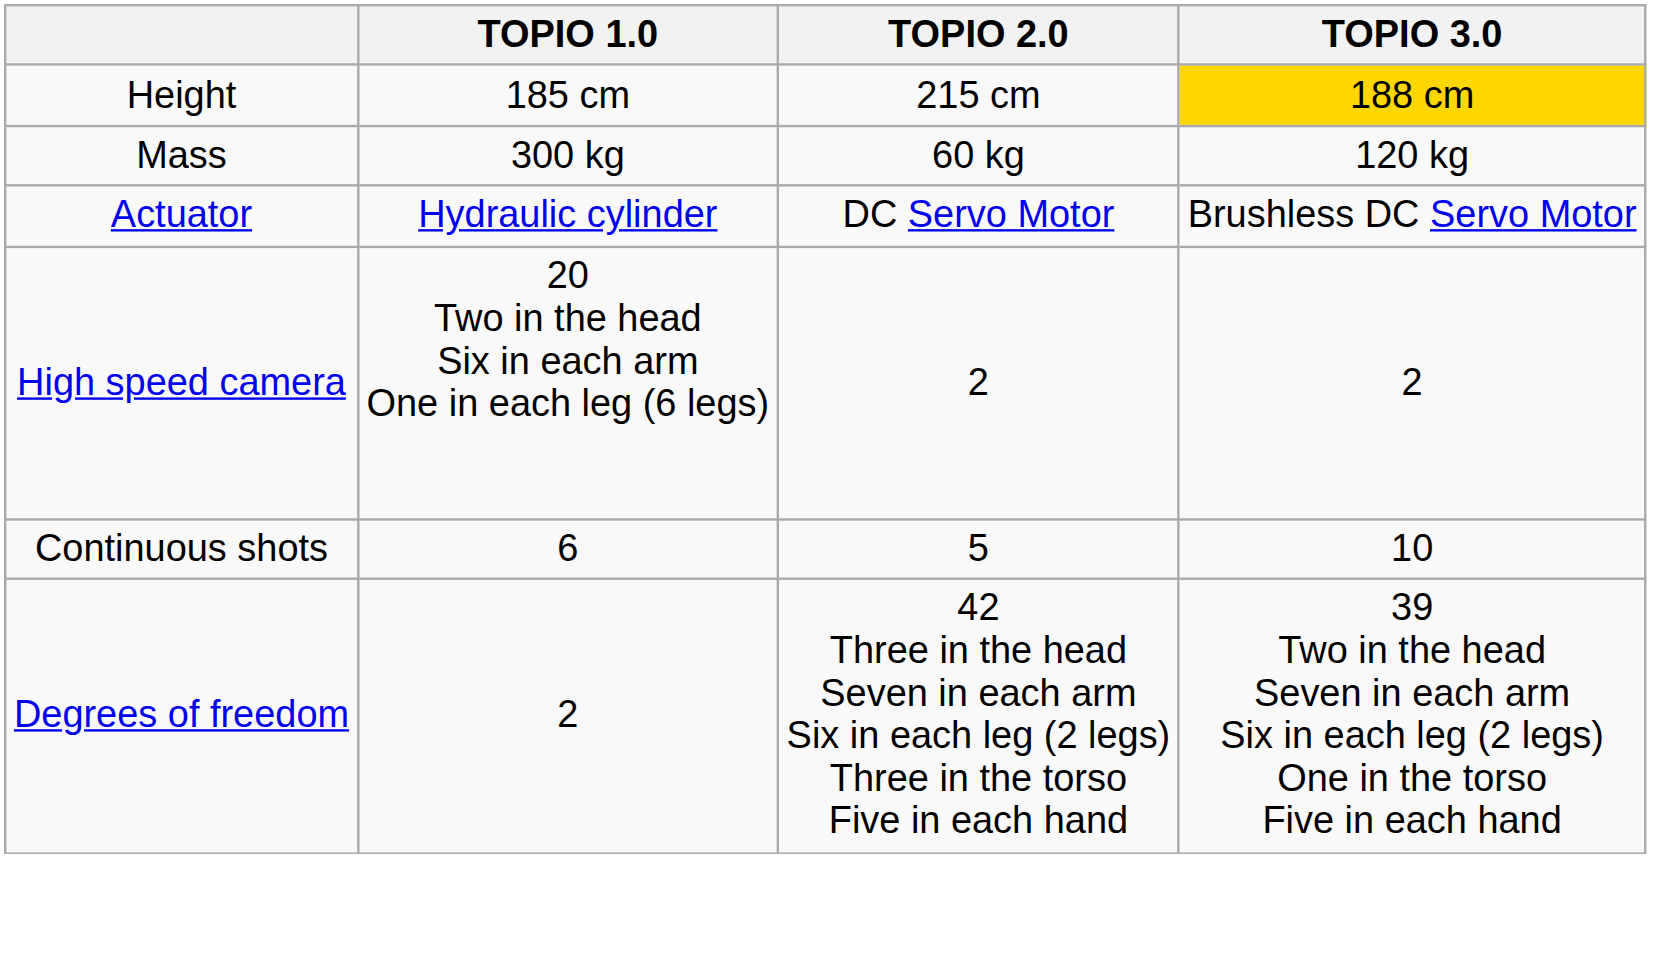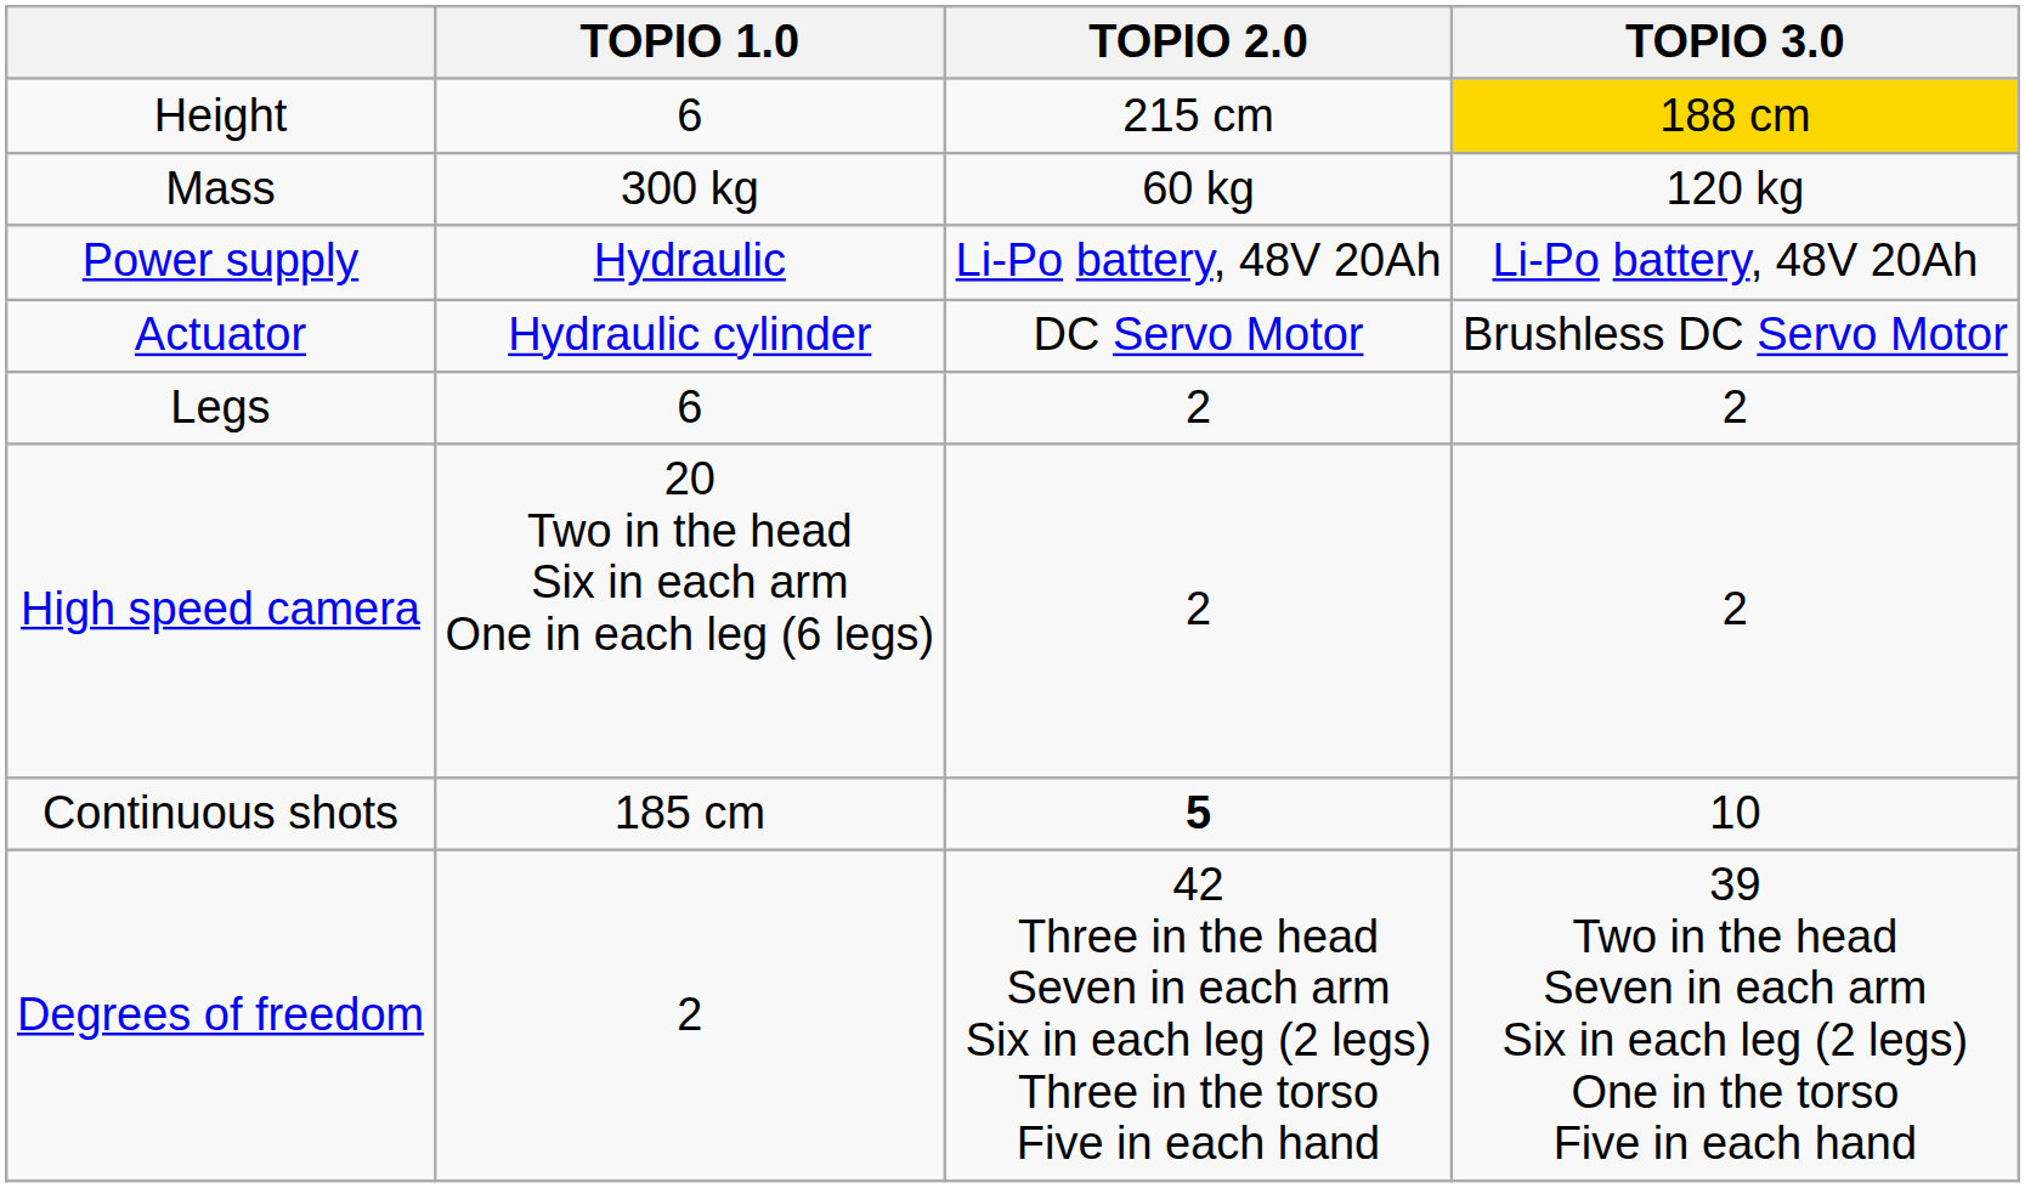Height | TOPIO 1.0: 185 cm -> 6
+ row: Power supply | Hydraulic | Li-Po battery, 48V 20Ah | Li-Po battery, 48V 20Ah
+ row: Legs | 6 | 2 | 2
Continuous shots | TOPIO 1.0: 6 -> 185 cm
Continuous shots | TOPIO 2.0: normal -> bold
